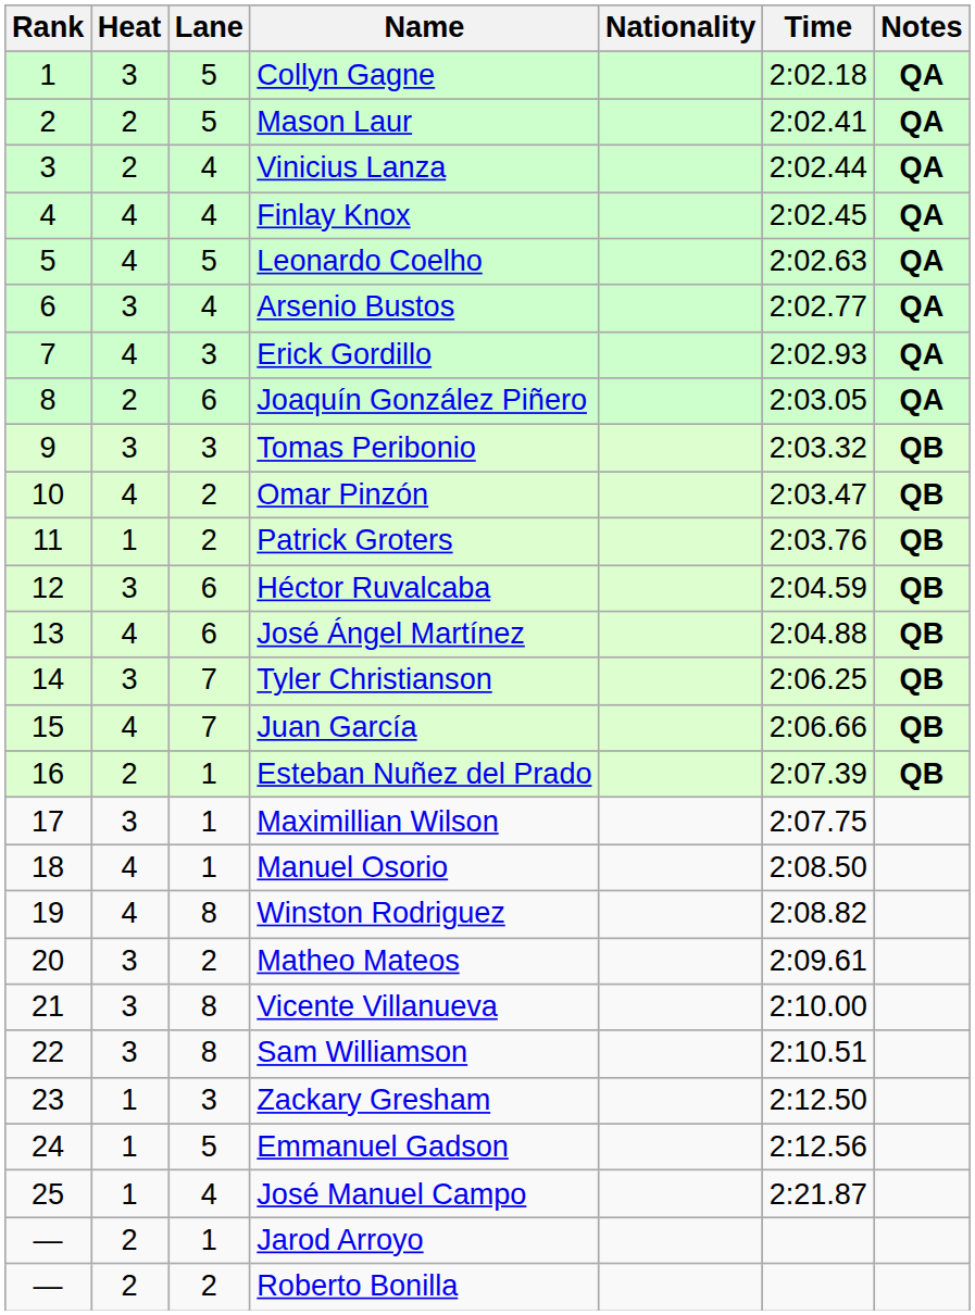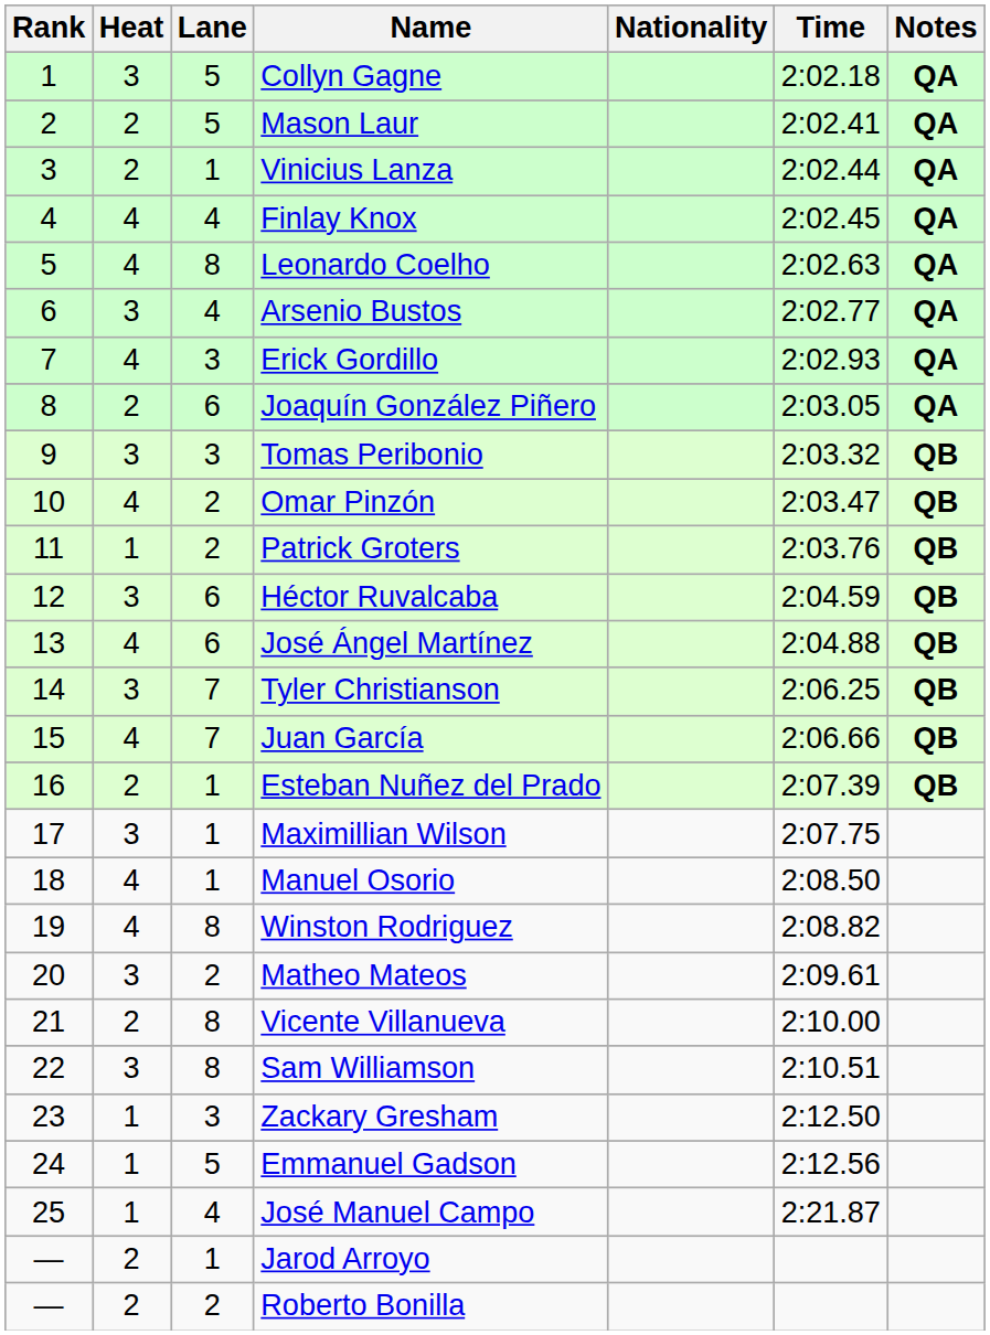Vinicius Lanza | Lane: 4 -> 1
Leonardo Coelho | Lane: 5 -> 8
Vicente Villanueva | Heat: 3 -> 2
